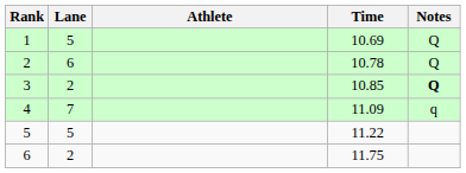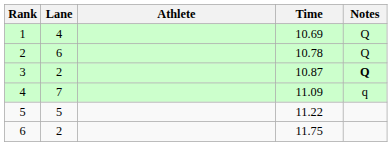1 | Lane: 5 -> 4
3 | Time: 10.85 -> 10.87
